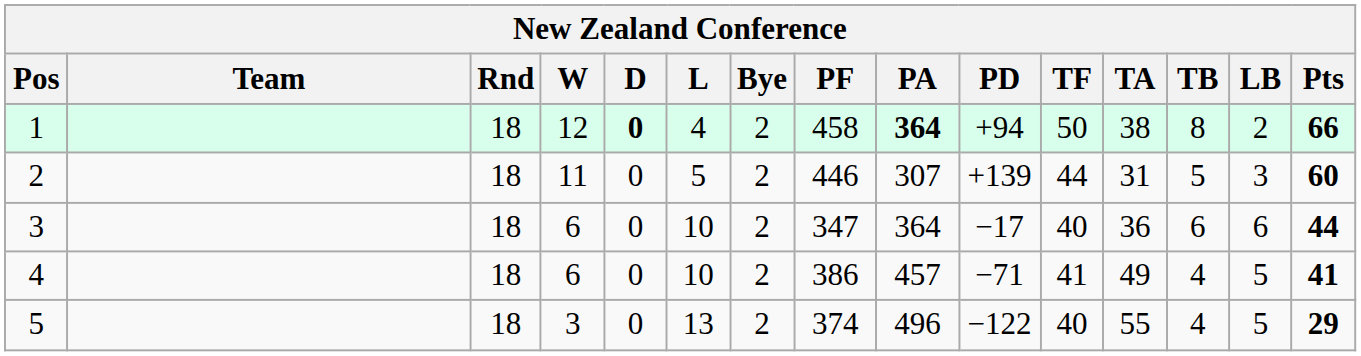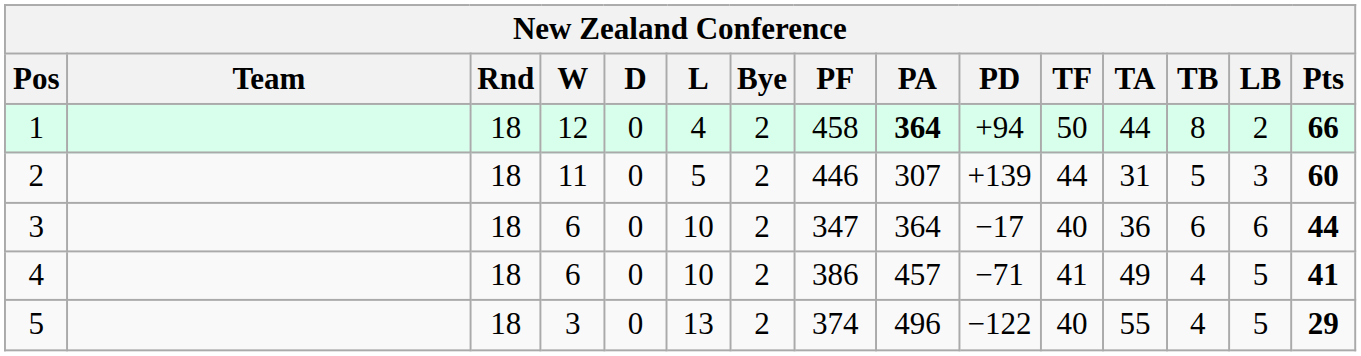1 | D: bold -> normal
1 | TA: 38 -> 44
